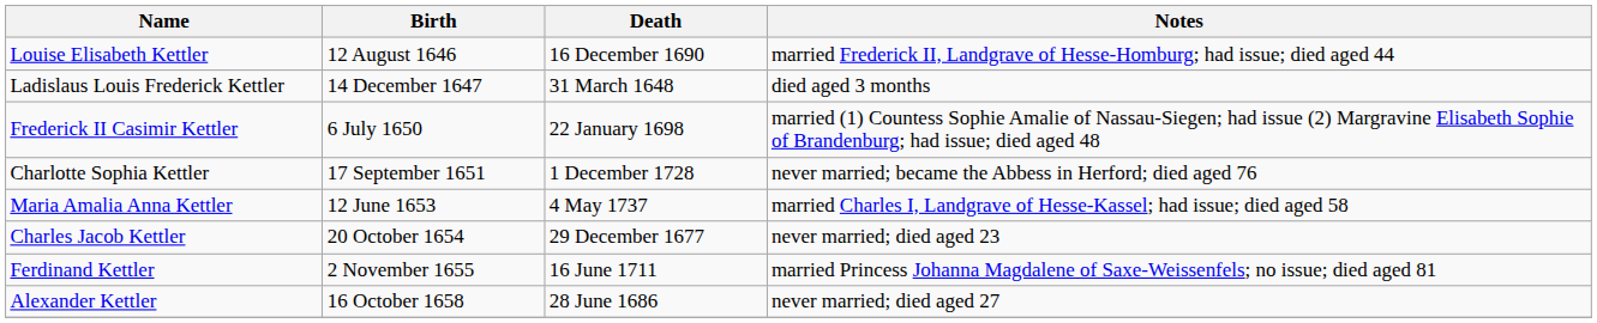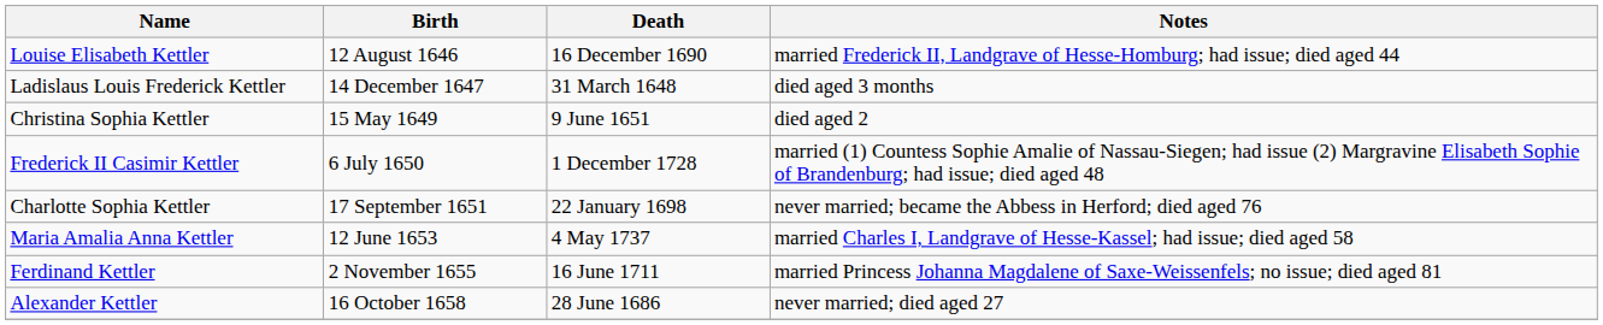+ row: Christina Sophia Kettler | 15 May 1649 | 9 June 1651 | died aged 2
Frederick II Casimir Kettler | Death: 22 January 1698 -> 1 December 1728
Charlotte Sophia Kettler | Death: 1 December 1728 -> 22 January 1698
- row: Charles Jacob Kettler | 20 October 1654 | 29 December 1677 | never married; died aged 23
